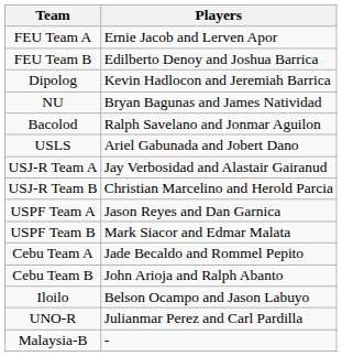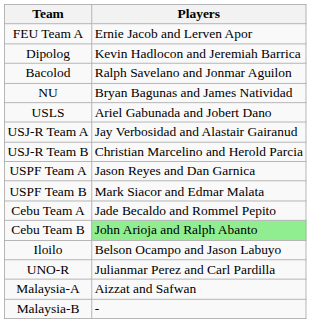- row: FEU Team B | Edilberto Denoy and Joshua Barrica
rows swapped: Bacolod <-> NU
Cebu Team B | Players: no background -> lightgreen background
+ row: Malaysia-A | Aizzat and Safwan
